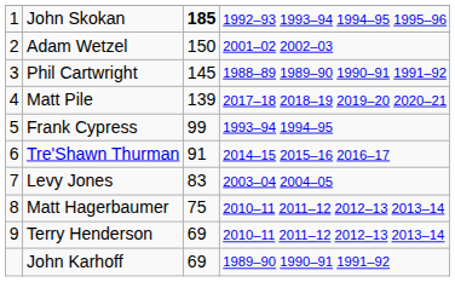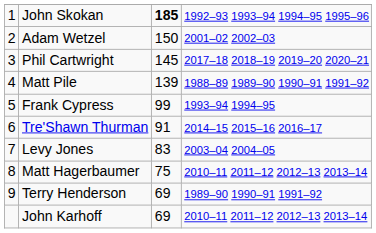Phil Cartwright | column 4: 1988–89 1989–90 1990–91 1991–92 -> 2017–18 2018–19 2019–20 2020–21
Matt Pile | column 4: 2017–18 2018–19 2019–20 2020–21 -> 1988–89 1989–90 1990–91 1991–92
Terry Henderson | column 4: 2010–11 2011–12 2012–13 2013–14 -> 1989–90 1990–91 1991–92
John Karhoff | column 4: 1989–90 1990–91 1991–92 -> 2010–11 2011–12 2012–13 2013–14
